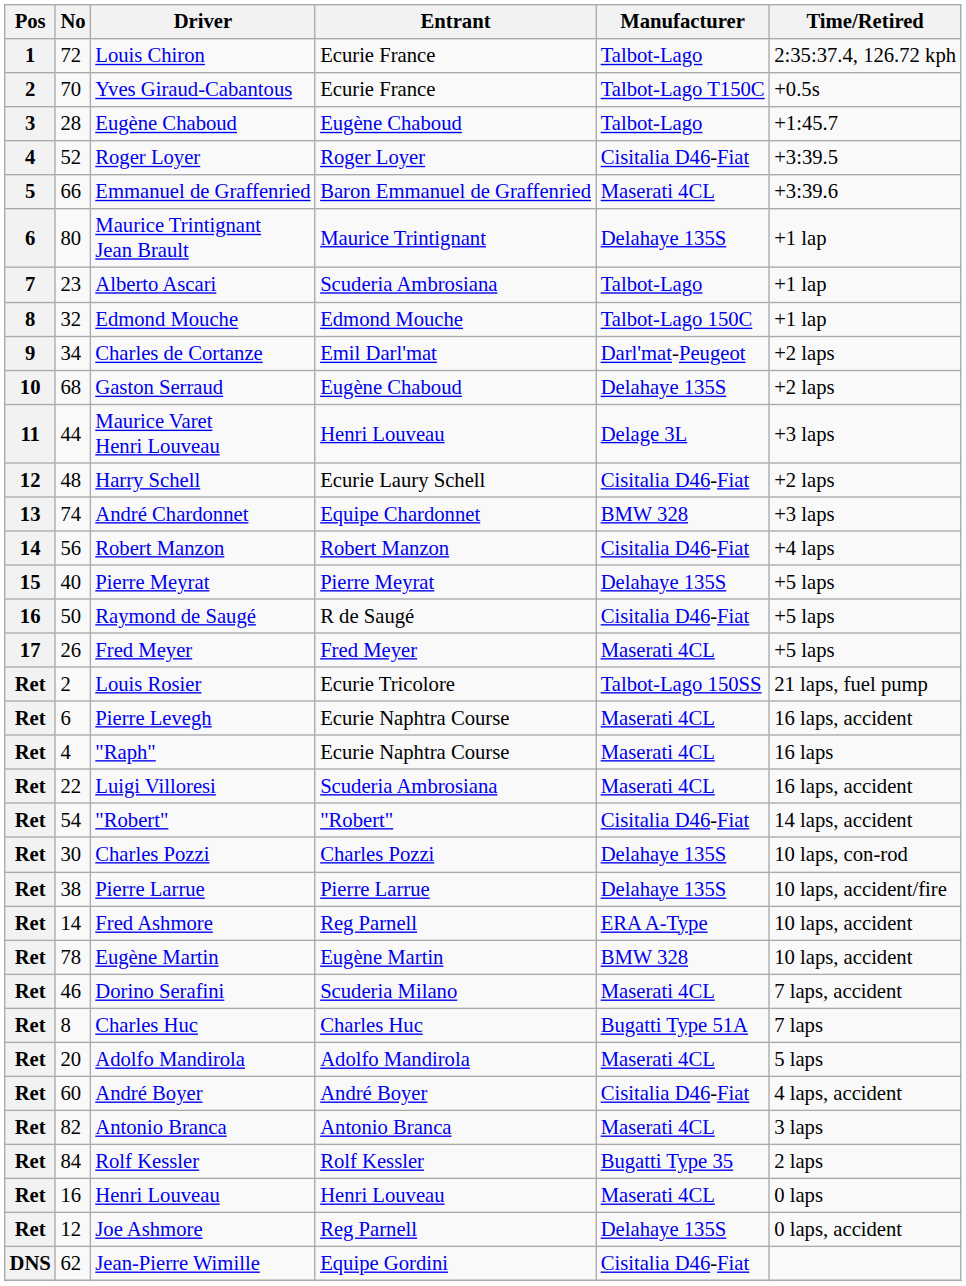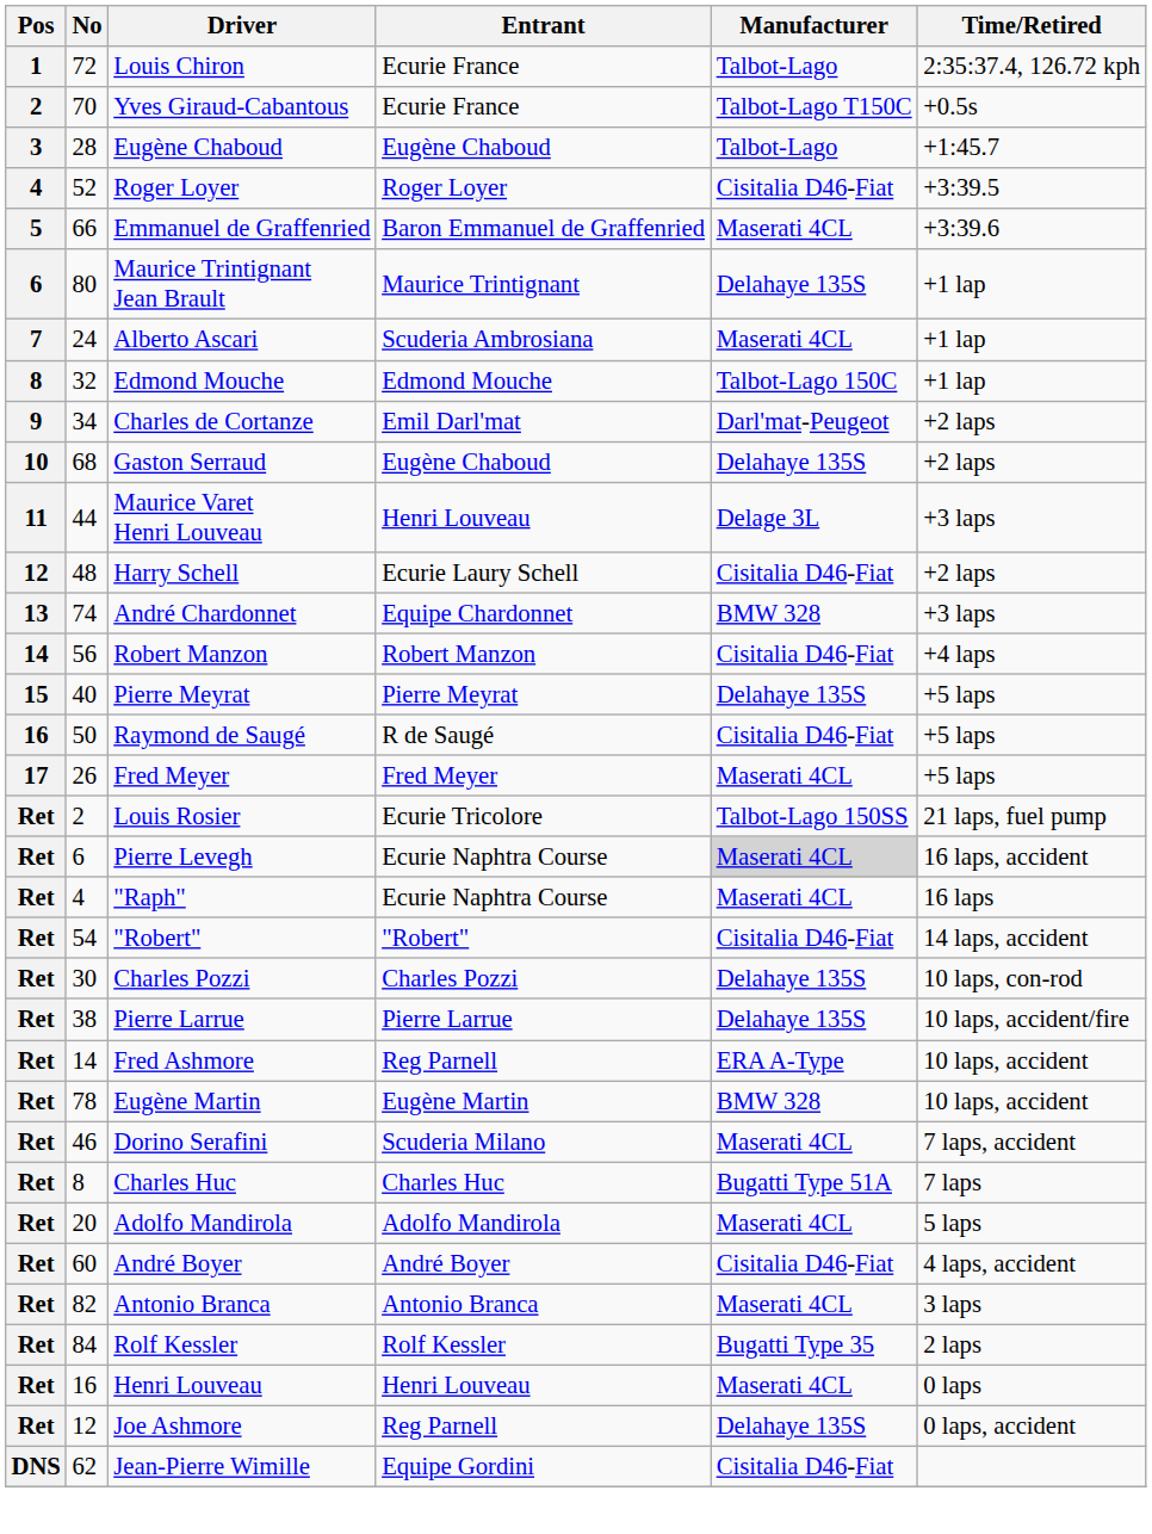Alberto Ascari | No: 23 -> 24
Alberto Ascari | Manufacturer: Talbot-Lago -> Maserati 4CL
Pierre Levegh | Manufacturer: no background -> lightgrey background
- row: Ret | 22 | Luigi Villoresi | Scuderia Ambrosiana | Maserati 4CL | 16 laps, accident
